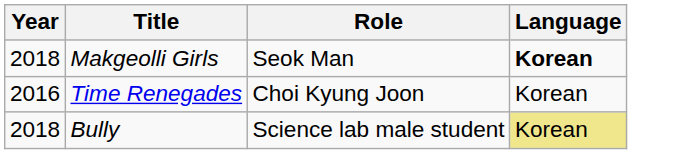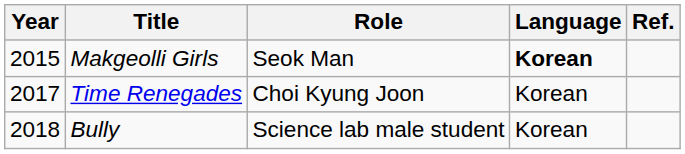+ column: Ref.
Makgeolli Girls | Year: 2018 -> 2015
Time Renegades | Year: 2016 -> 2017
Bully | Language: khaki background -> no background
